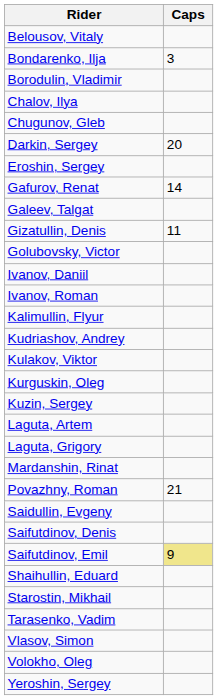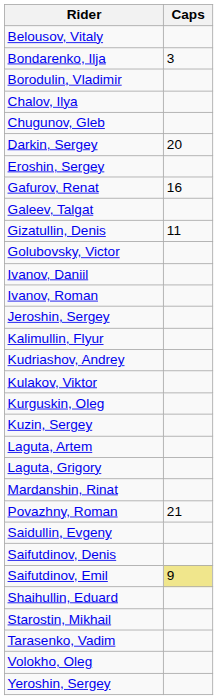Gafurov, Renat | Caps: 14 -> 16
+ row: Jeroshin, Sergey
- row: Vlasov, Simon
